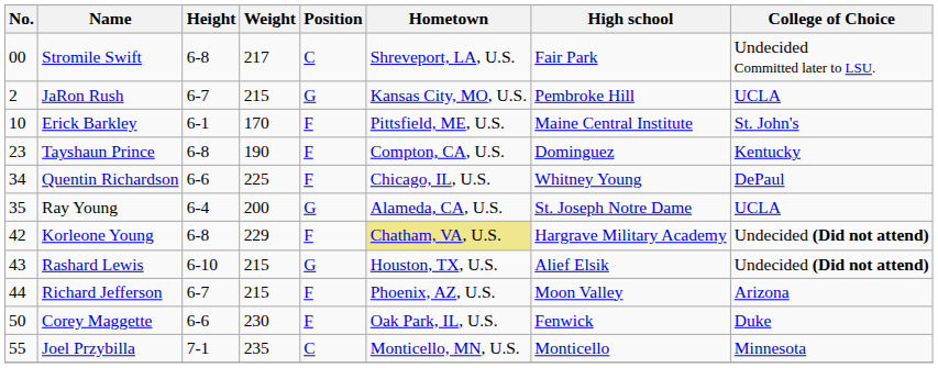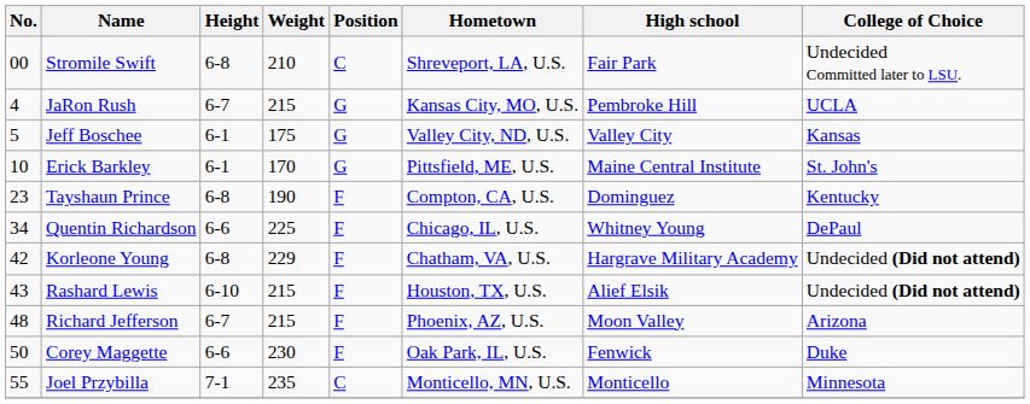Stromile Swift | Weight: 217 -> 210
JaRon Rush | No.: 2 -> 4
+ row: 5 | Jeff Boschee | 6-1 | 175 | G | Valley City, ND, U.S. | Valley City | Kansas
Erick Barkley | Position: F -> G
- row: 35 | Ray Young | 6-4 | 200 | G | Alameda, CA, U.S. | St. Joseph Notre Dame | UCLA
Korleone Young | Hometown: khaki background -> no background
Rashard Lewis | Position: G -> F
Richard Jefferson | No.: 44 -> 48
